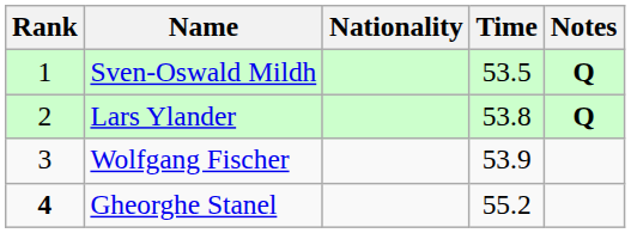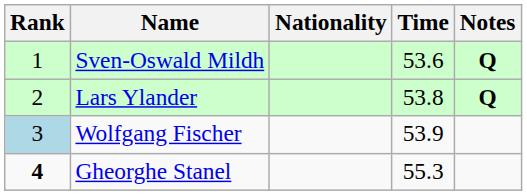Sven-Oswald Mildh | Time: 53.5 -> 53.6
Wolfgang Fischer | Rank: no background -> lightblue background
Gheorghe Stanel | Time: 55.2 -> 55.3
